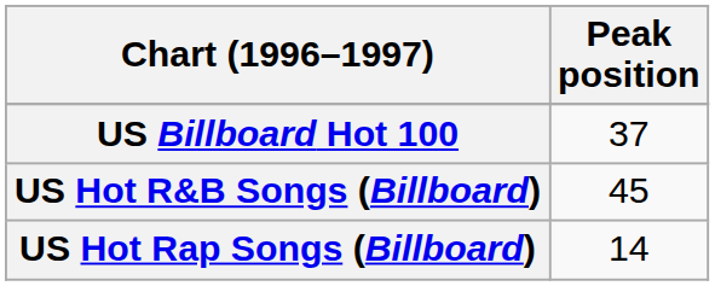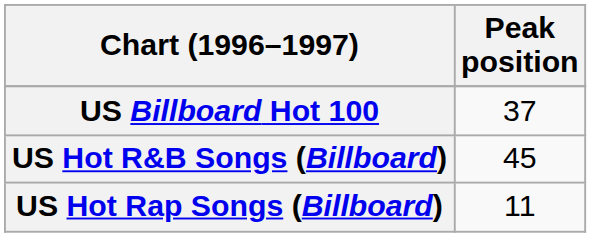US Hot Rap Songs (Billboard) | Peak position: 14 -> 11
